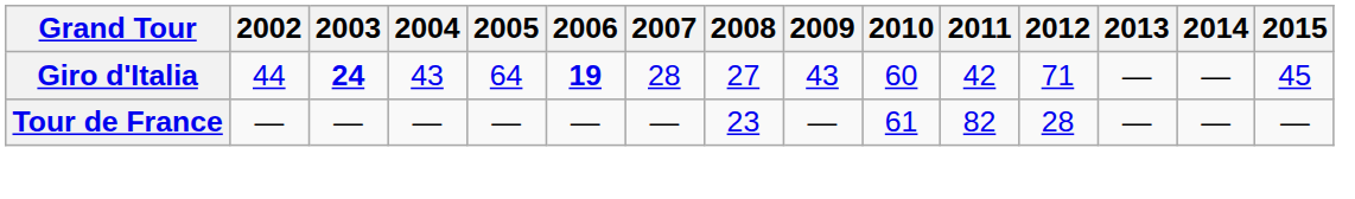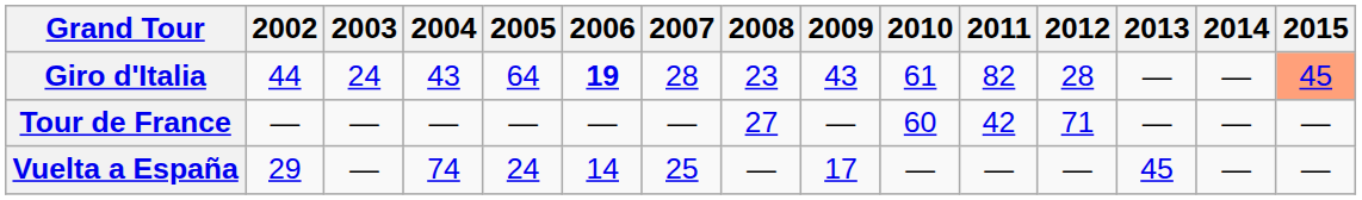Giro d'Italia | 2003: bold -> normal
Giro d'Italia | 2008: 27 -> 23
Giro d'Italia | 2010: 60 -> 61
Giro d'Italia | 2011: 42 -> 82
Giro d'Italia | 2012: 71 -> 28
Giro d'Italia | 2015: no background -> lightsalmon background
Tour de France | 2008: 23 -> 27
Tour de France | 2010: 61 -> 60
Tour de France | 2011: 82 -> 42
Tour de France | 2012: 28 -> 71
+ row: Vuelta a España | 29 | — | 74 | 24 | 14 | 25 | — | 17 | — | — | — | 45 | — | —
